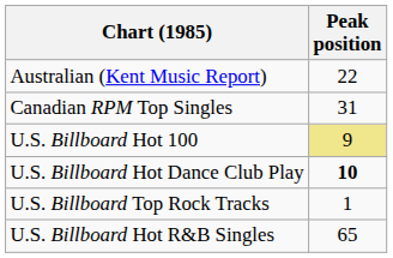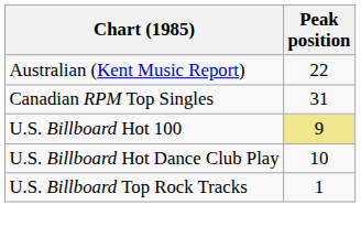U.S. Billboard Hot Dance Club Play | Peak position: bold -> normal
- row: U.S. Billboard Hot R&B Singles | 65
